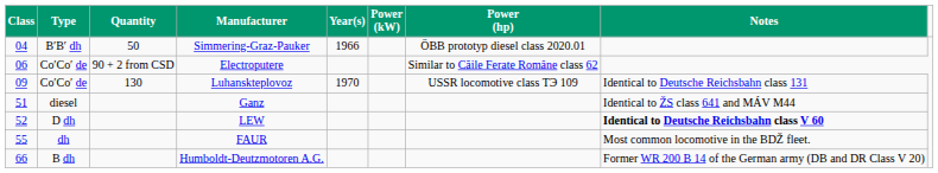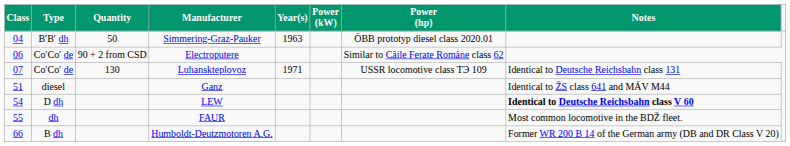Simmering-Graz-Pauker | Year(s): 1966 -> 1963
Luhanskteplovoz | Class: 09 -> 07
Luhanskteplovoz | Year(s): 1970 -> 1971
LEW | Class: 52 -> 54
